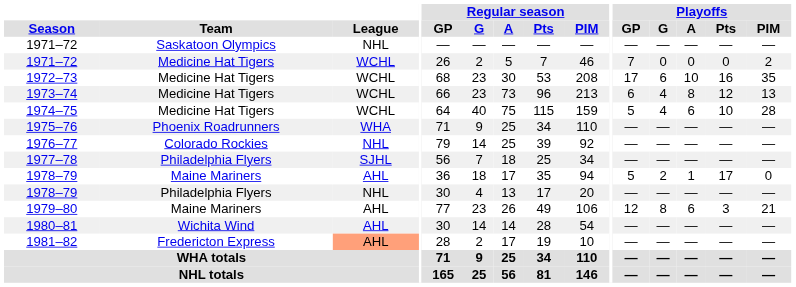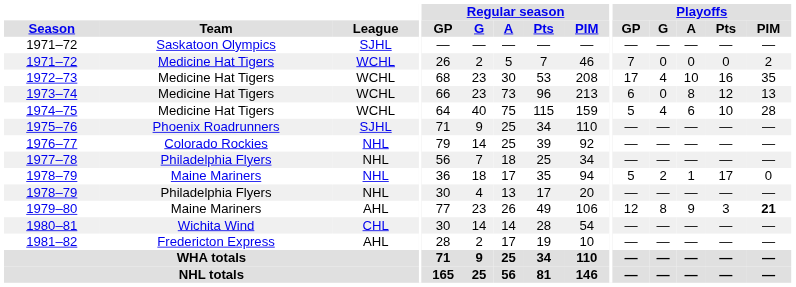1971–72 / Saskatoon Olympics | League: NHL -> SJHL
1972–73 | Playoffs / G: 6 -> 4
1973–74 | Playoffs / G: 4 -> 0
1975–76 | League: WHA -> SJHL
1977–78 | League: SJHL -> NHL
1978–79 / Maine Mariners | League: AHL -> NHL
1979–80 | Playoffs / A: 6 -> 9
1979–80 | Playoffs / PIM: normal -> bold
1980–81 | League: AHL -> CHL
1981–82 | League: lightsalmon background -> no background
